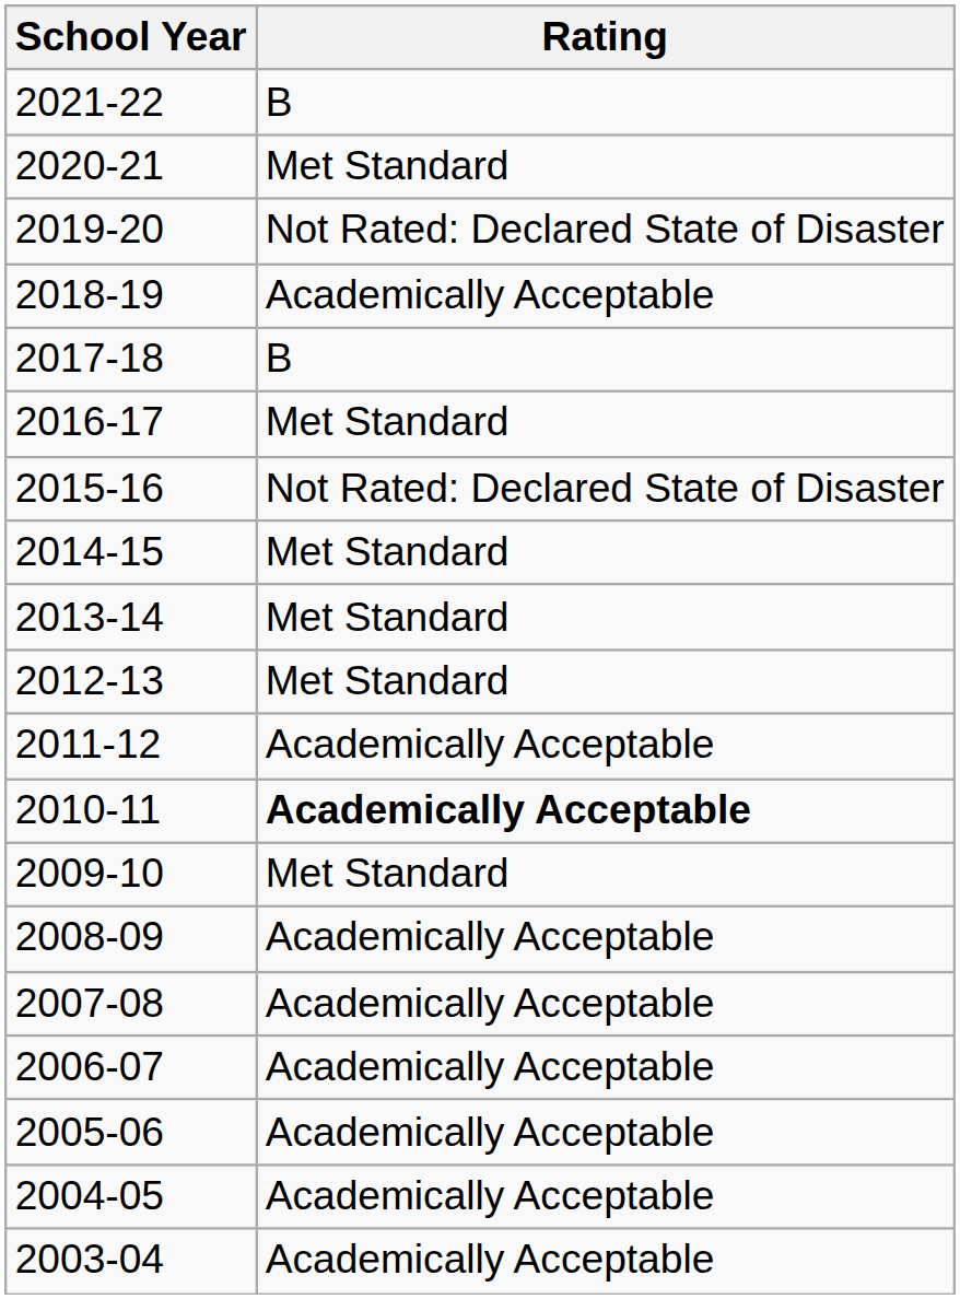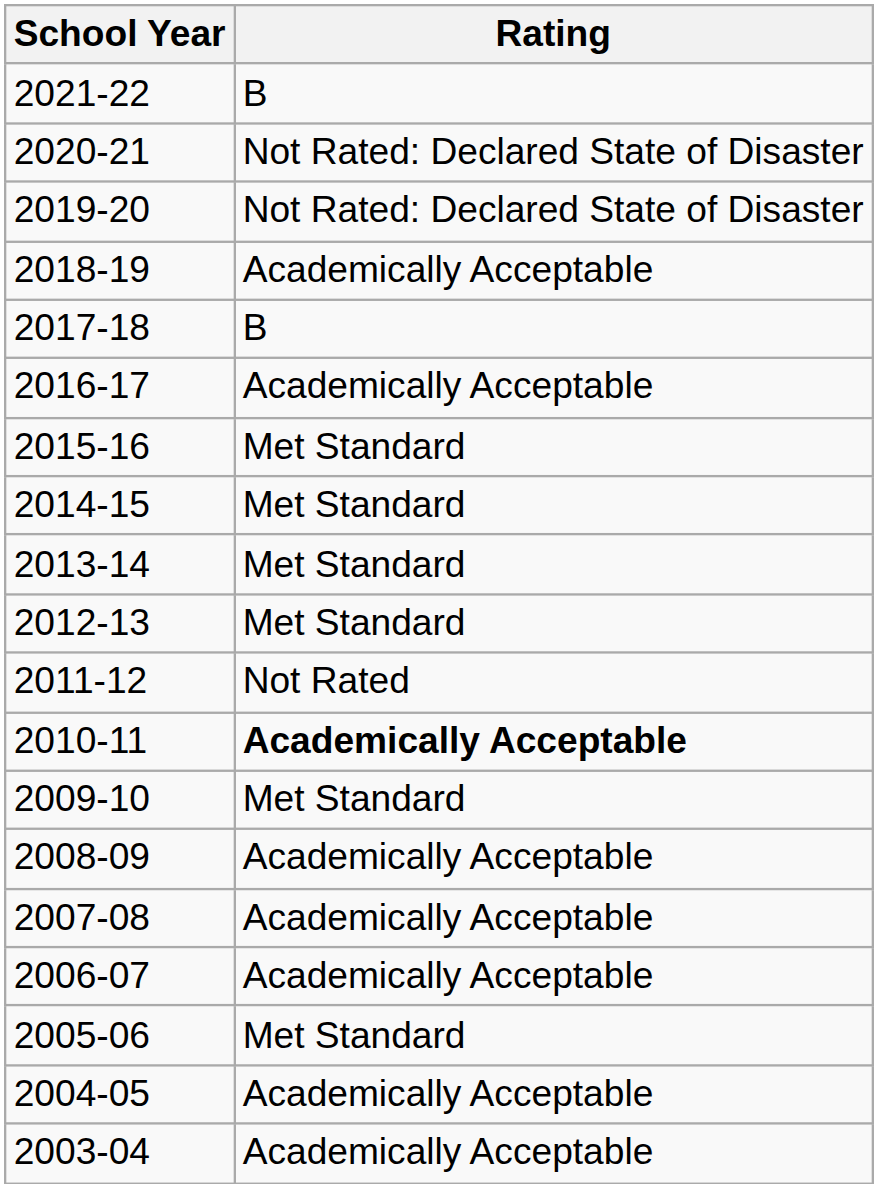2020-21 | Rating: Met Standard -> Not Rated: Declared State of Disaster
2016-17 | Rating: Met Standard -> Academically Acceptable
2015-16 | Rating: Not Rated: Declared State of Disaster -> Met Standard
2011-12 | Rating: Academically Acceptable -> Not Rated
2005-06 | Rating: Academically Acceptable -> Met Standard
